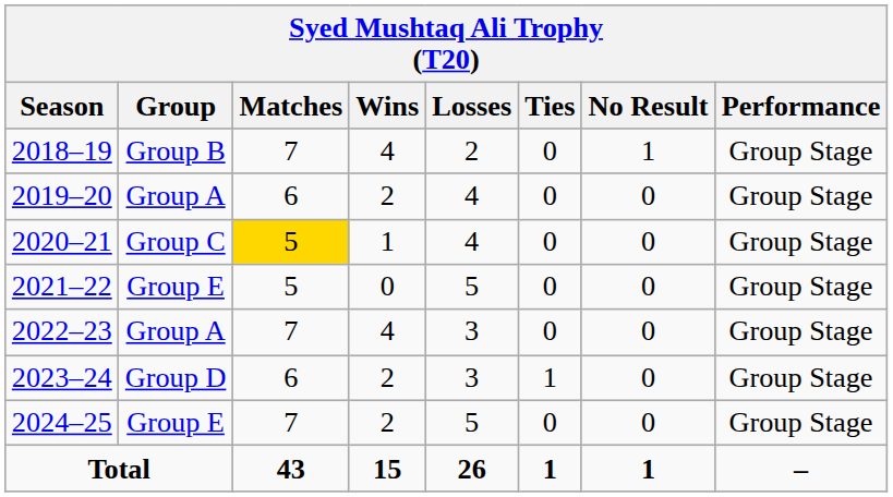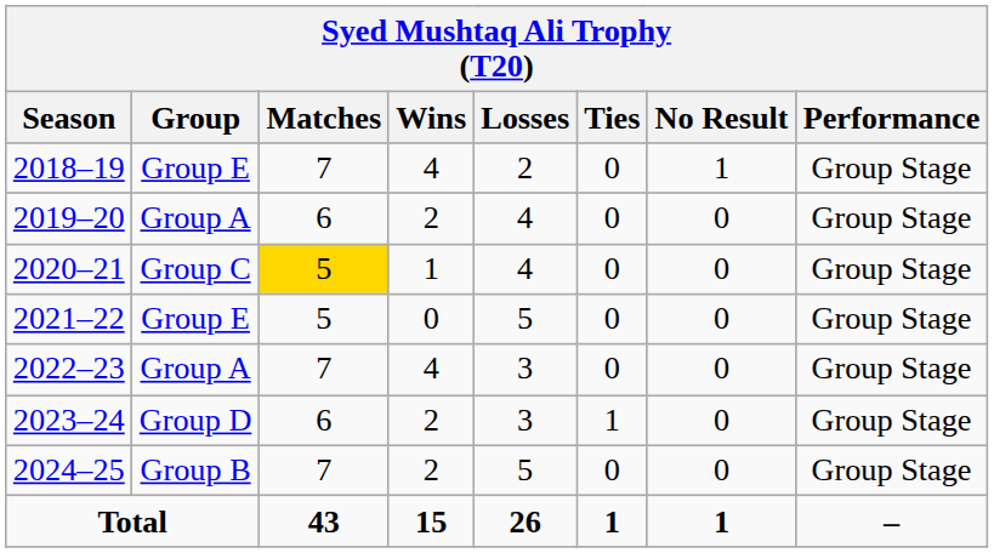2018–19 | Group: Group B -> Group E
2024–25 | Group: Group E -> Group B
